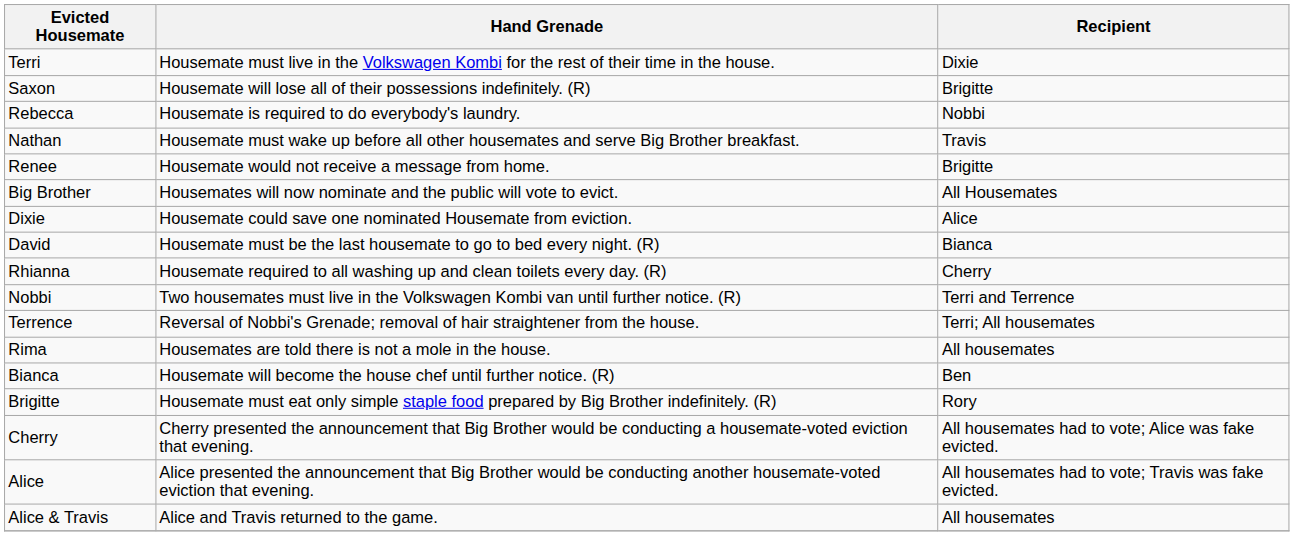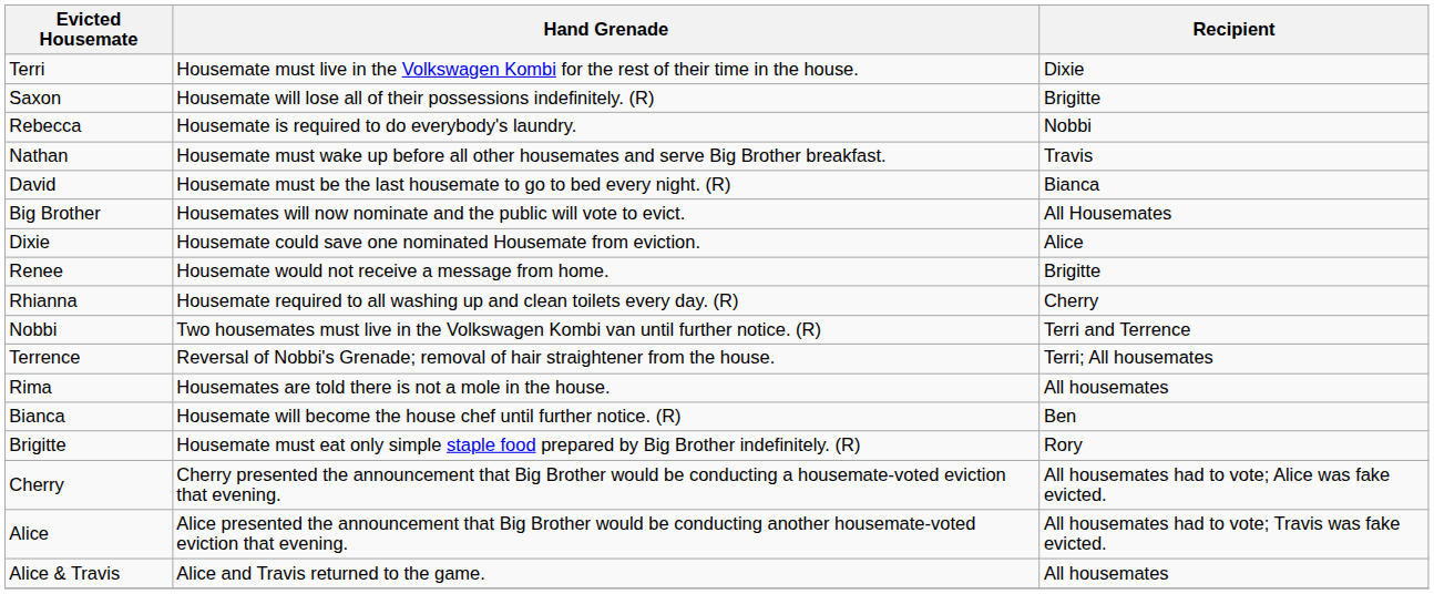rows swapped: David <-> Renee
